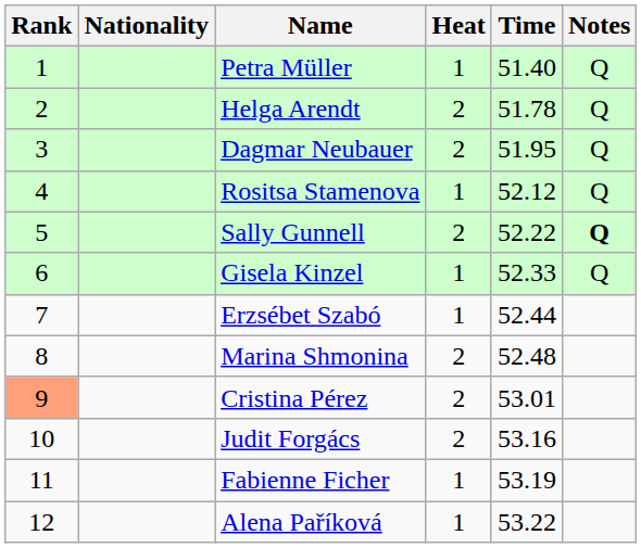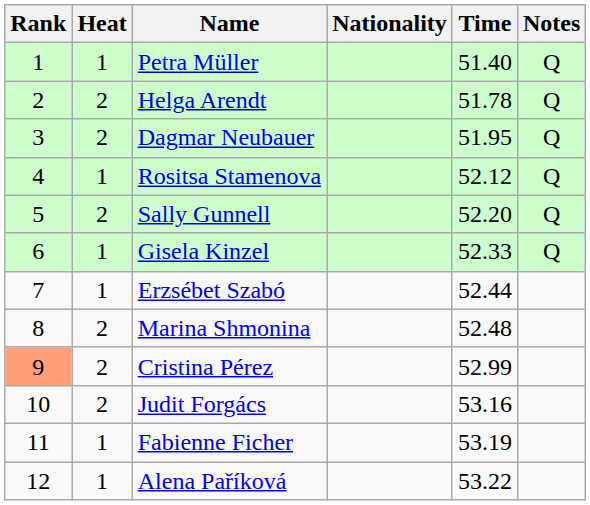columns swapped: Heat <-> Nationality
Sally Gunnell | Time: 52.22 -> 52.20
Sally Gunnell | Notes: bold -> normal
Cristina Pérez | Time: 53.01 -> 52.99
